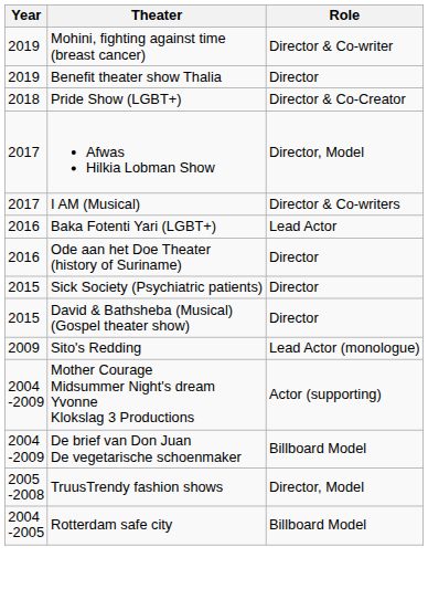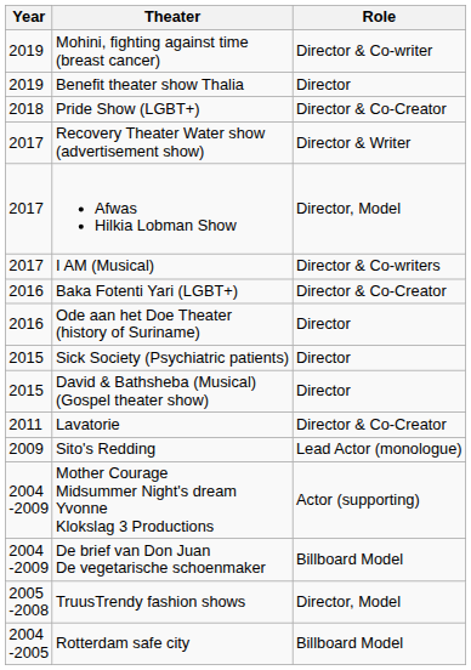+ row: 2017 | Recovery Theater Water show (advertisement show) | Director & Writer
Baka Fotenti Yari (LGBT+) | Role: Lead Actor -> Director & Co-Creator
+ row: 2011 | Lavatorie | Director & Co-Creator
